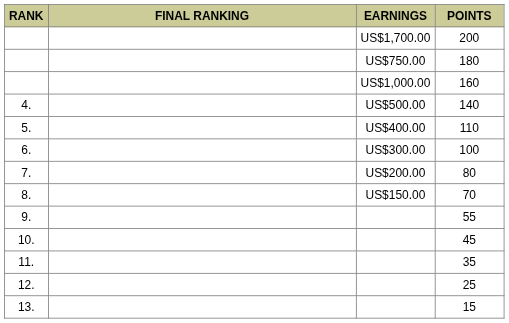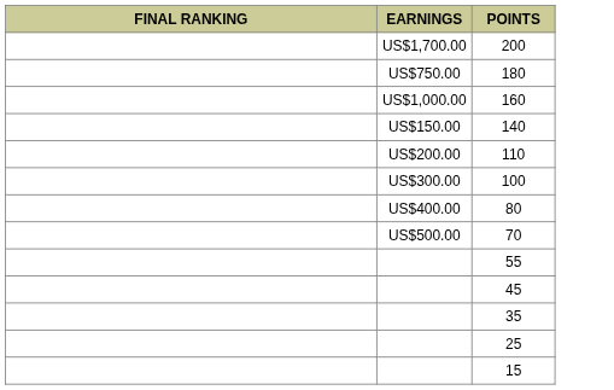- column: RANK | 4. | 5. | 6. | 7. | 8. | 9. | 10. | 11. | 12. | 13.
140 | EARNINGS: US$500.00 -> US$150.00
110 | EARNINGS: US$400.00 -> US$200.00
80 | EARNINGS: US$200.00 -> US$400.00
70 | EARNINGS: US$150.00 -> US$500.00
